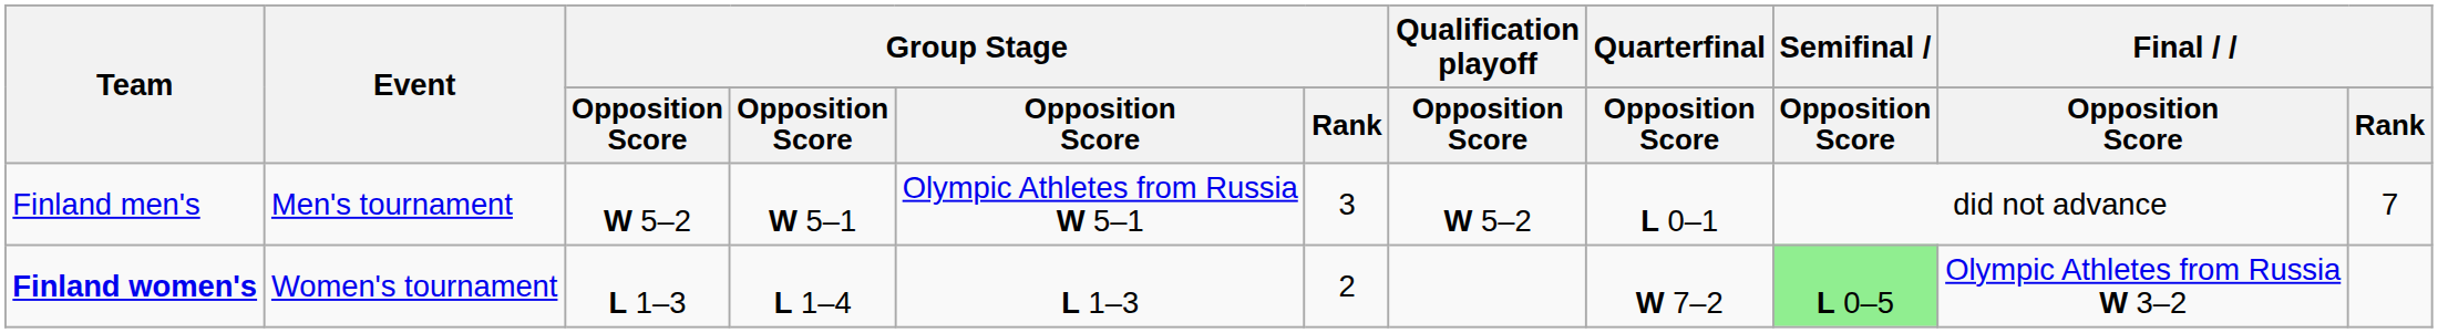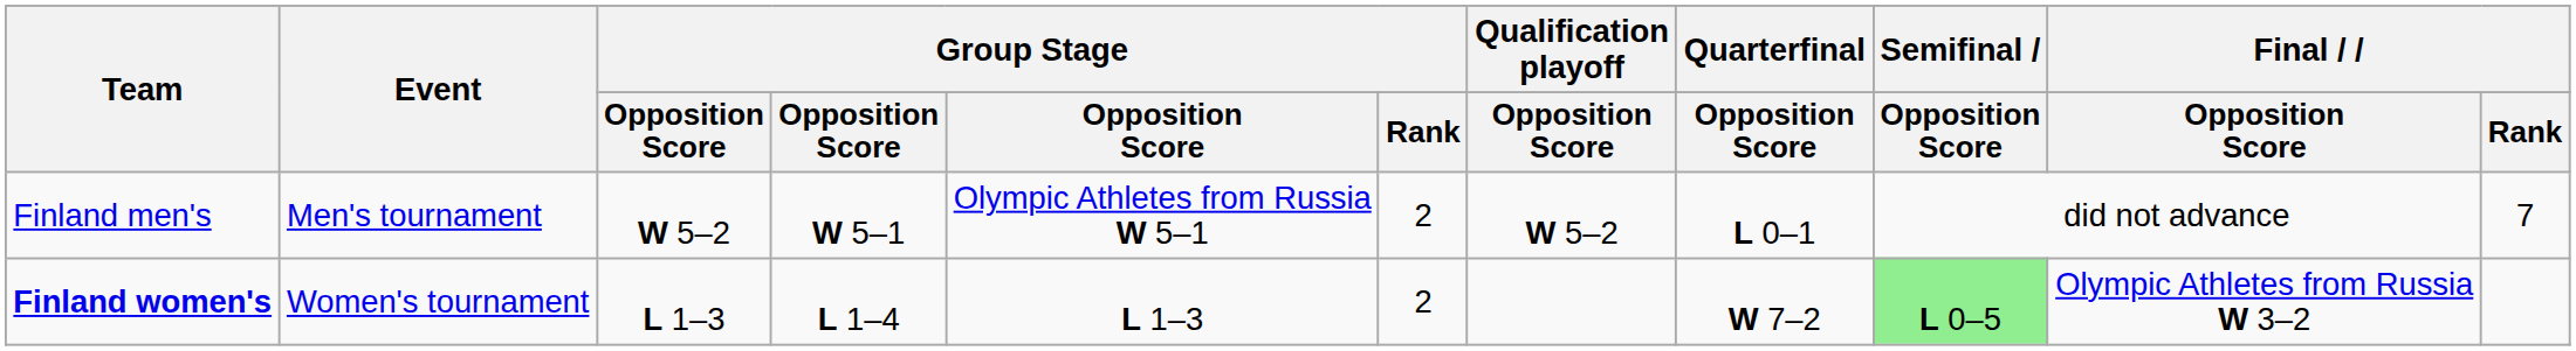Finland men's | Group Stage / Rank: 3 -> 2
